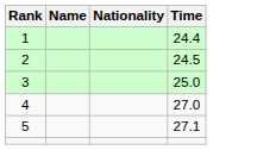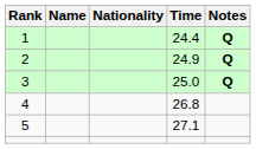+ column: Notes | Q | Q | Q
2 | Time: 24.5 -> 24.9
4 | Time: 27.0 -> 26.8
